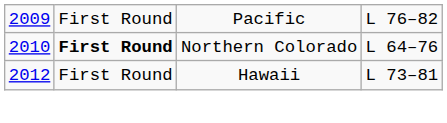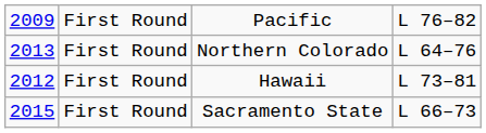Northern Colorado | column 1: 2010 -> 2013
Northern Colorado | column 2: bold -> normal
+ row: 2015 | First Round | Sacramento State | L 66–73
